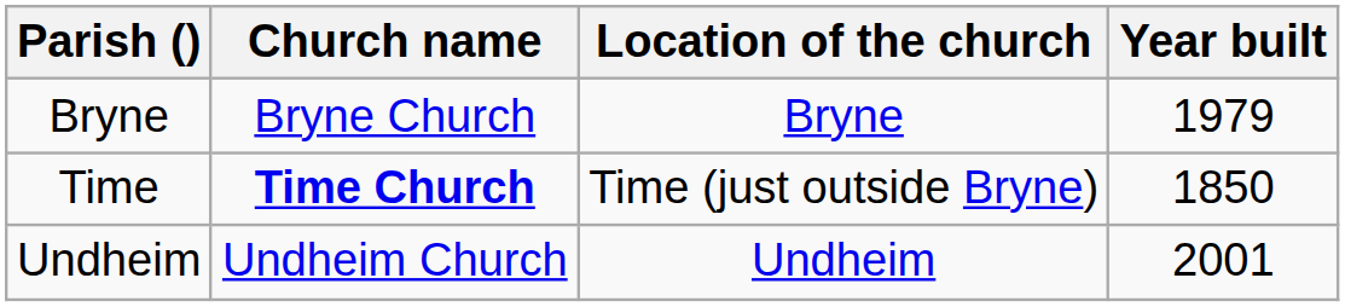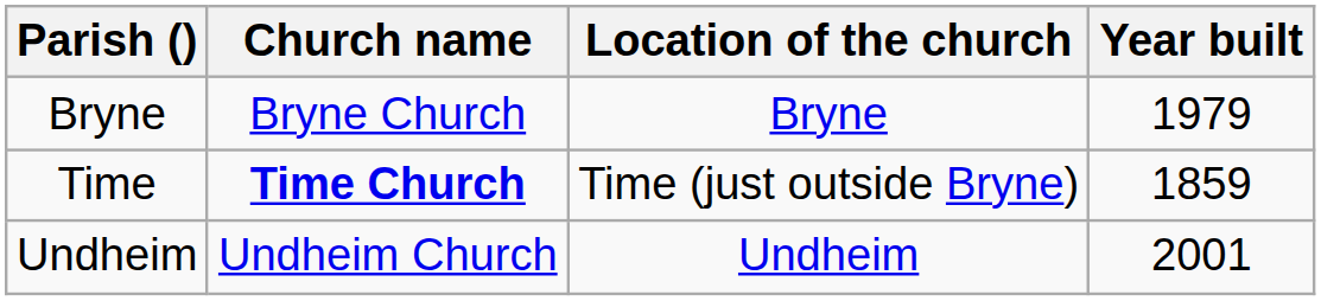Time | Year built: 1850 -> 1859
